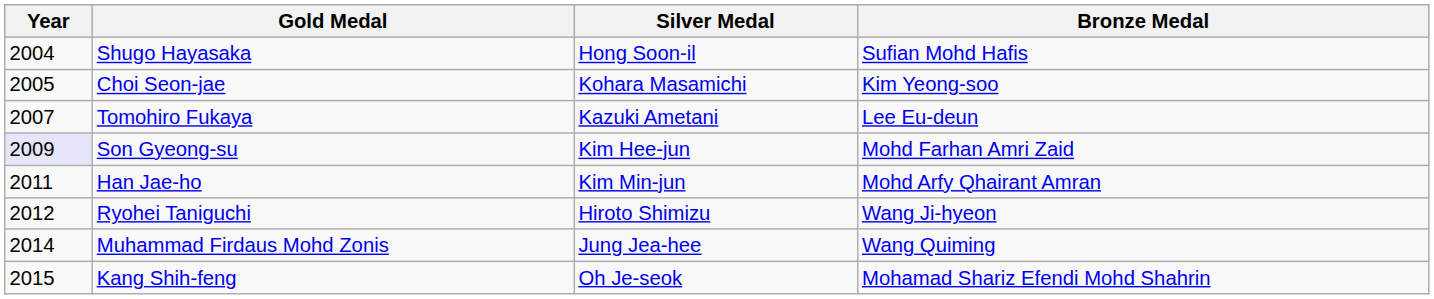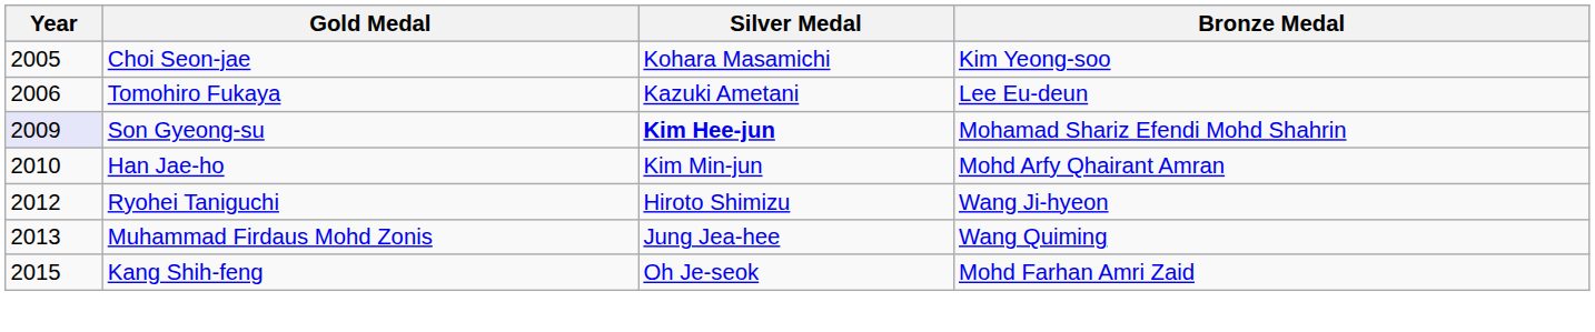- row: 2004 | Shugo Hayasaka | Hong Soon-il | Sufian Mohd Hafis
Tomohiro Fukaya | Year: 2007 -> 2006
Son Gyeong-su | Silver Medal: normal -> bold
Son Gyeong-su | Bronze Medal: Mohd Farhan Amri Zaid -> Mohamad Shariz Efendi Mohd Shahrin
Han Jae-ho | Year: 2011 -> 2010
Muhammad Firdaus Mohd Zonis | Year: 2014 -> 2013
Kang Shih-feng | Bronze Medal: Mohamad Shariz Efendi Mohd Shahrin -> Mohd Farhan Amri Zaid
